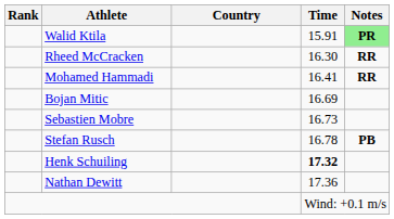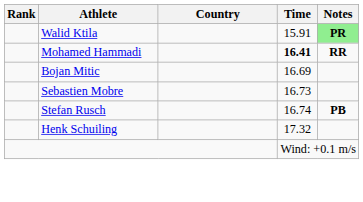- row: Rheed McCracken | 16.30 | RR
Mohamed Hammadi | Time: normal -> bold
Stefan Rusch | Time: 16.78 -> 16.74
Henk Schuiling | Time: bold -> normal
- row: Nathan Dewitt | 17.36
